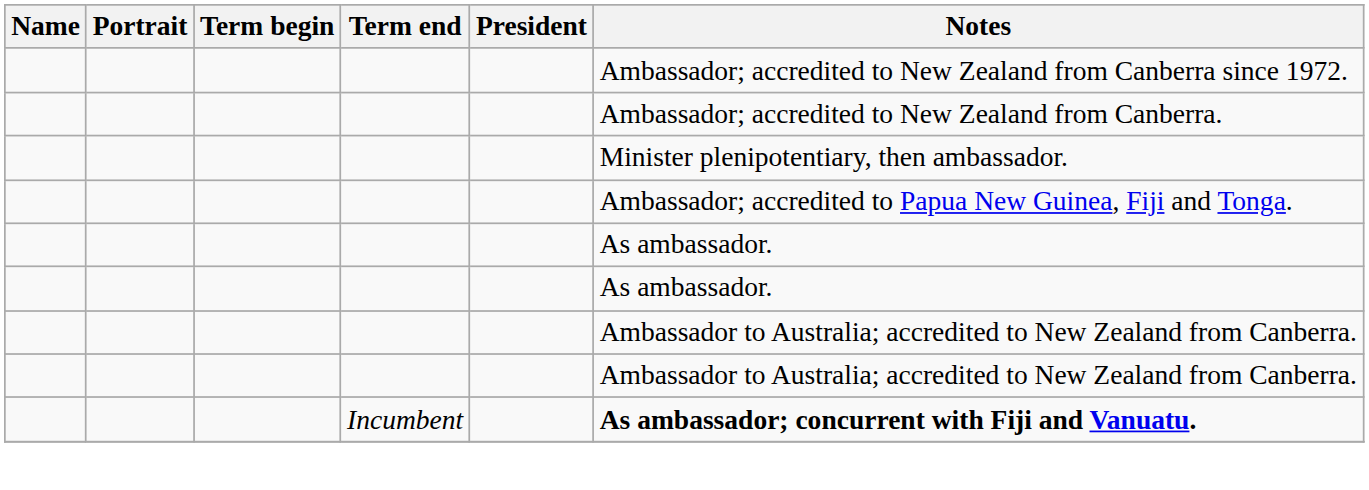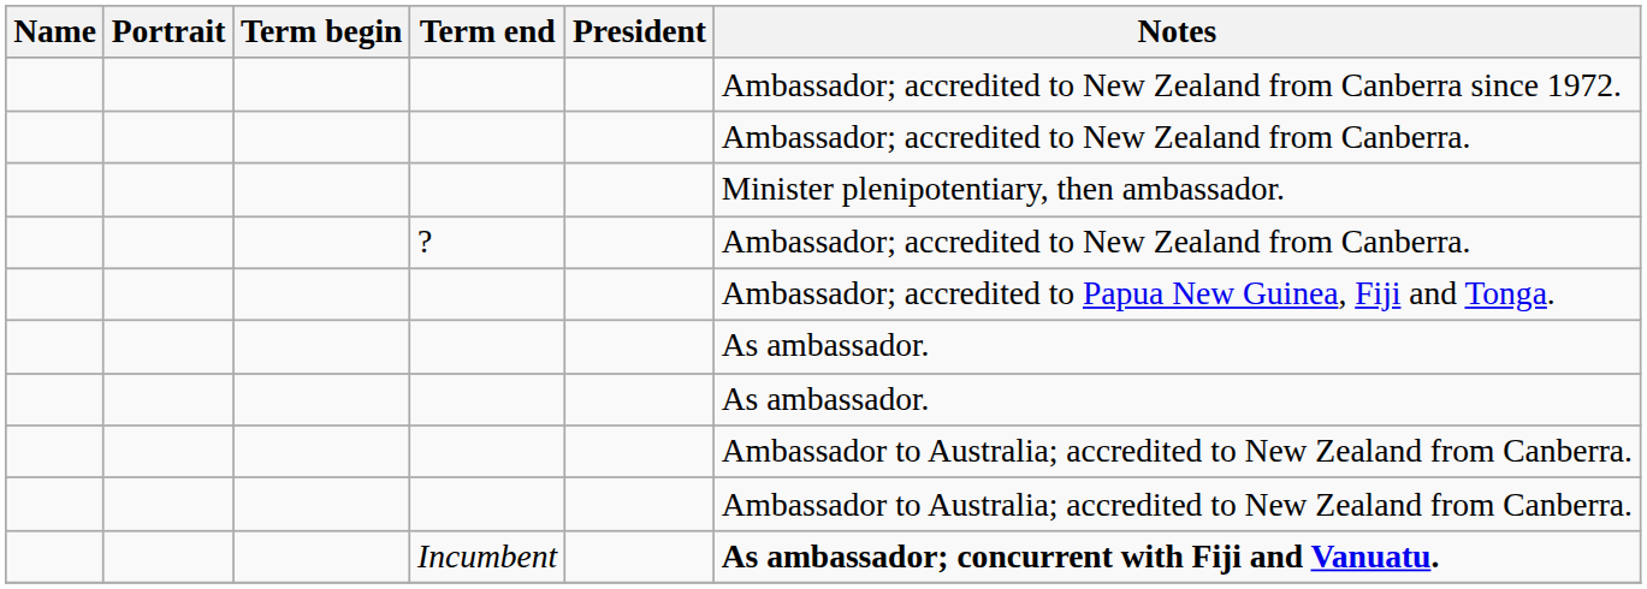+ row: ? | Ambassador; accredited to New Zealand from Canberra.
